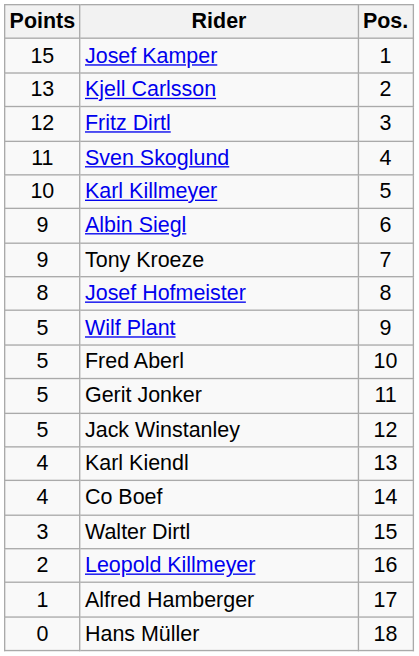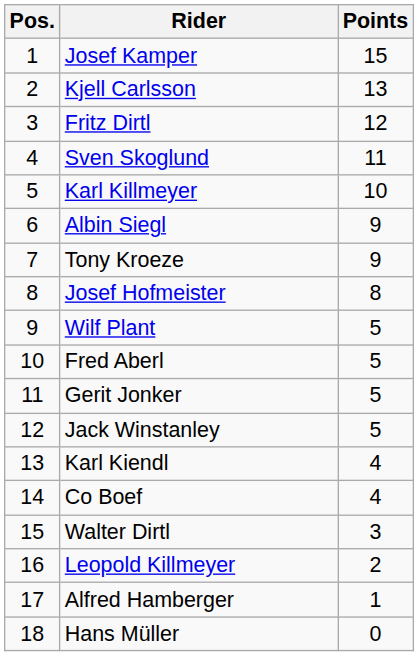columns swapped: Pos. <-> Points
